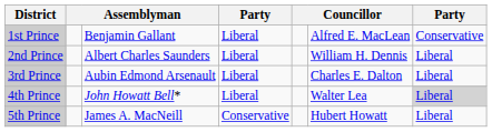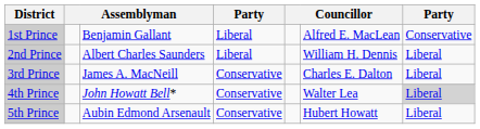3rd Prince | column 3: Aubin Edmond Arsenault -> James A. MacNeill
3rd Prince | column 4: Liberal -> Conservative
4th Prince | column 4: Liberal -> Conservative
5th Prince | column 3: James A. MacNeill -> Aubin Edmond Arsenault
